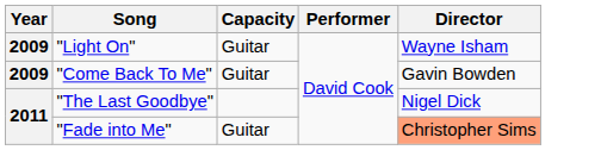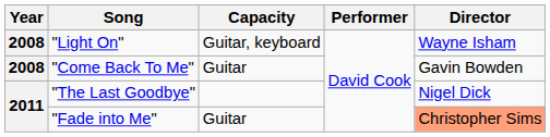"Light On" | Year: 2009 -> 2008
"Light On" | Capacity: Guitar -> Guitar, keyboard
"Come Back To Me" | Year: 2009 -> 2008
